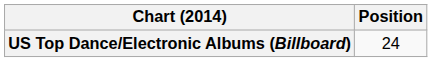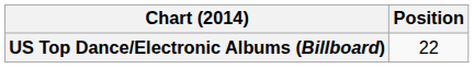US Top Dance/Electronic Albums (Billboard) | Position: 24 -> 22
